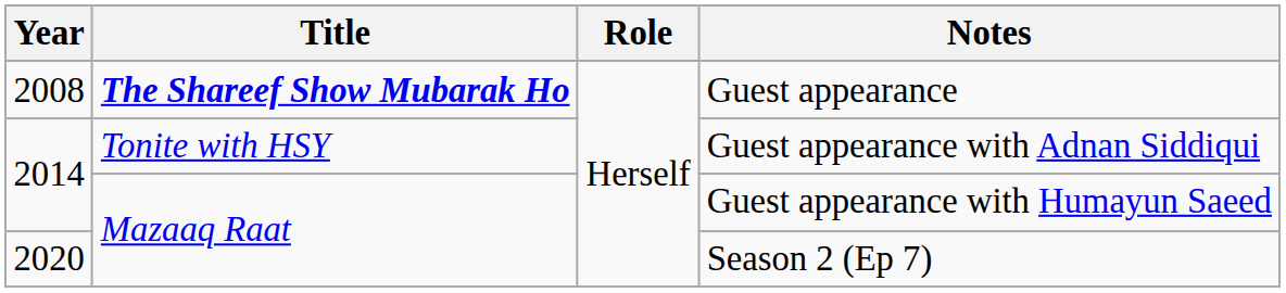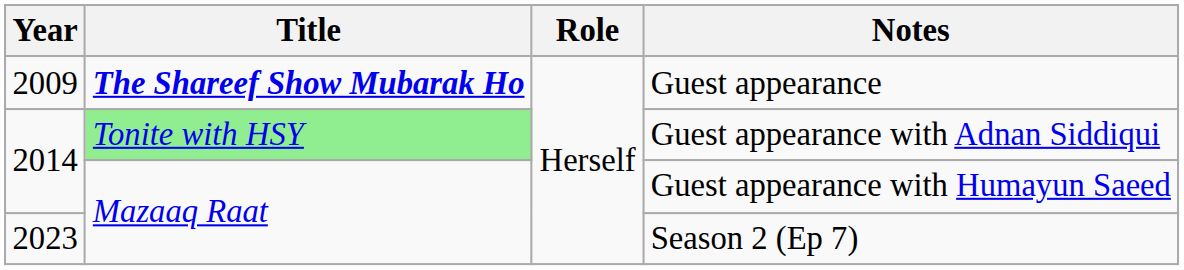Guest appearance | Year: 2008 -> 2009
Guest appearance with Adnan Siddiqui | Title: no background -> lightgreen background
Season 2 (Ep 7) | Year: 2020 -> 2023
